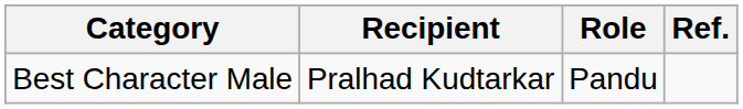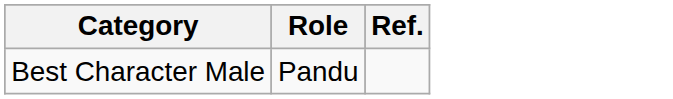- column: Recipient | Pralhad Kudtarkar
